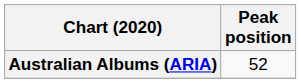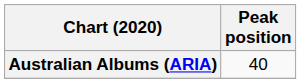Australian Albums (ARIA) | Peak position: 52 -> 40
